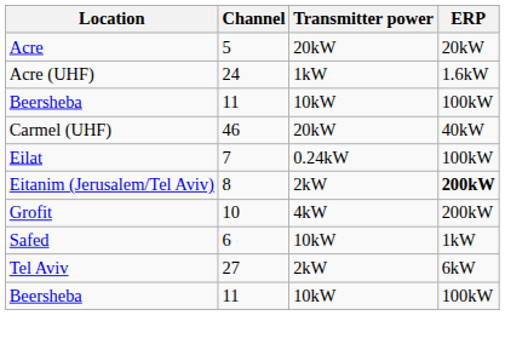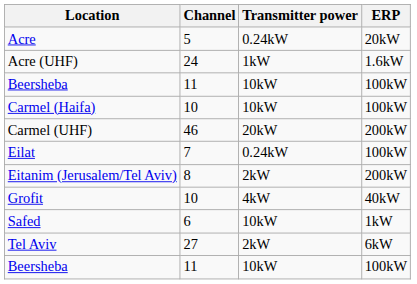Acre | Transmitter power: 20kW -> 0.24kW
+ row: Carmel (Haifa) | 10 | 10kW | 100kW
Carmel (UHF) | ERP: 40kW -> 200kW
Eitanim (Jerusalem/Tel Aviv) | ERP: bold -> normal
Grofit | ERP: 200kW -> 40kW
